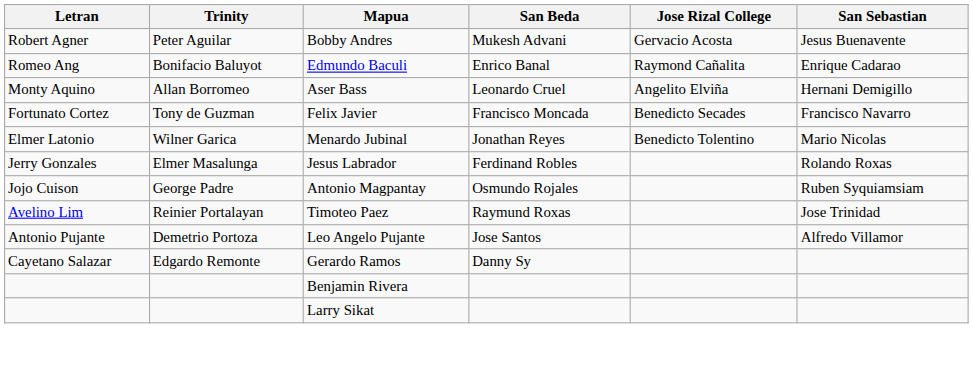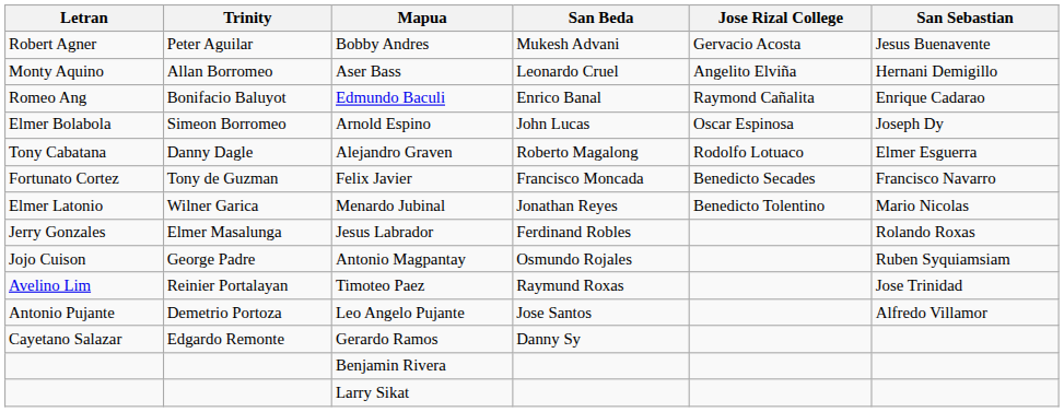rows swapped: Edmundo Baculi <-> Aser Bass
+ row: Elmer Bolabola | Simeon Borromeo | Arnold Espino | John Lucas | Oscar Espinosa | Joseph Dy
+ row: Tony Cabatana | Danny Dagle | Alejandro Graven | Roberto Magalong | Rodolfo Lotuaco | Elmer Esguerra
